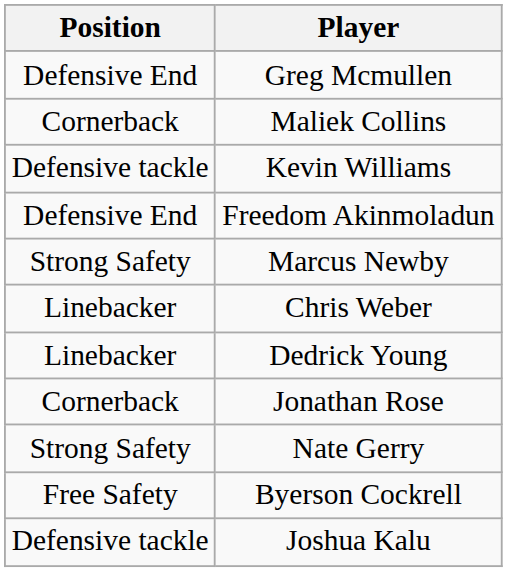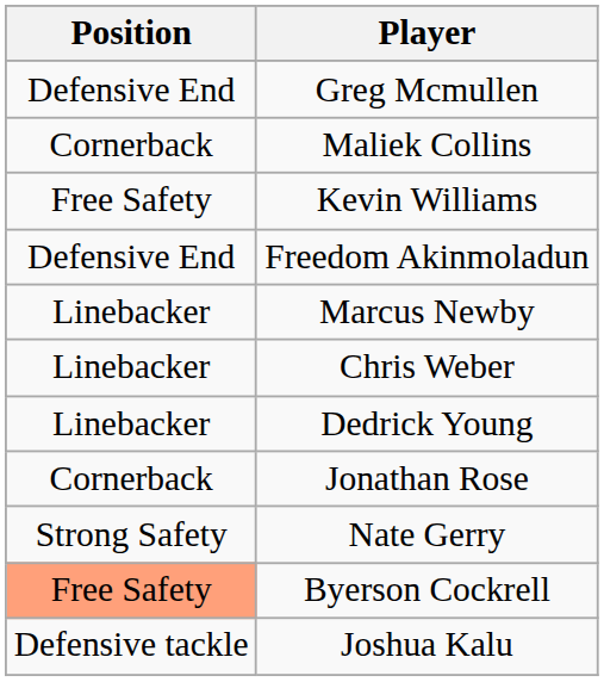Kevin Williams | Position: Defensive tackle -> Free Safety
Marcus Newby | Position: Strong Safety -> Linebacker
Byerson Cockrell | Position: no background -> lightsalmon background
